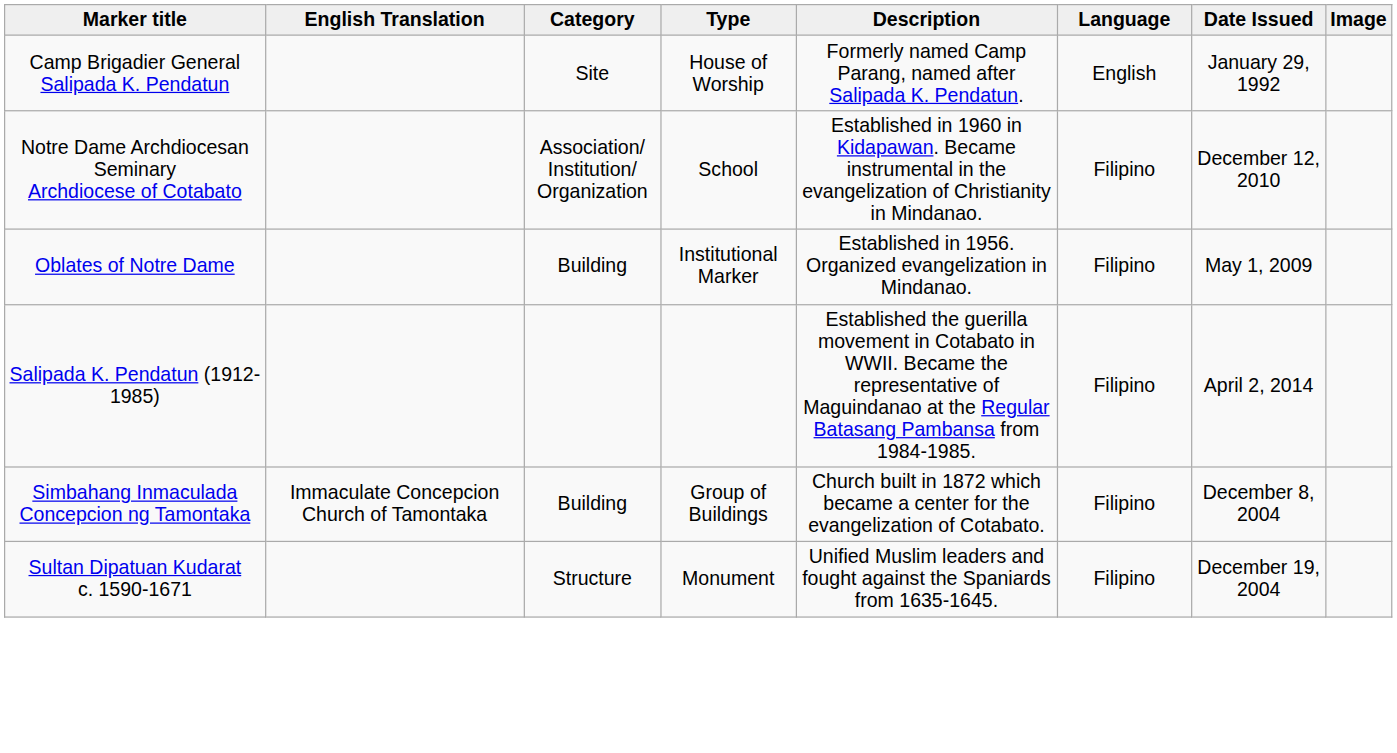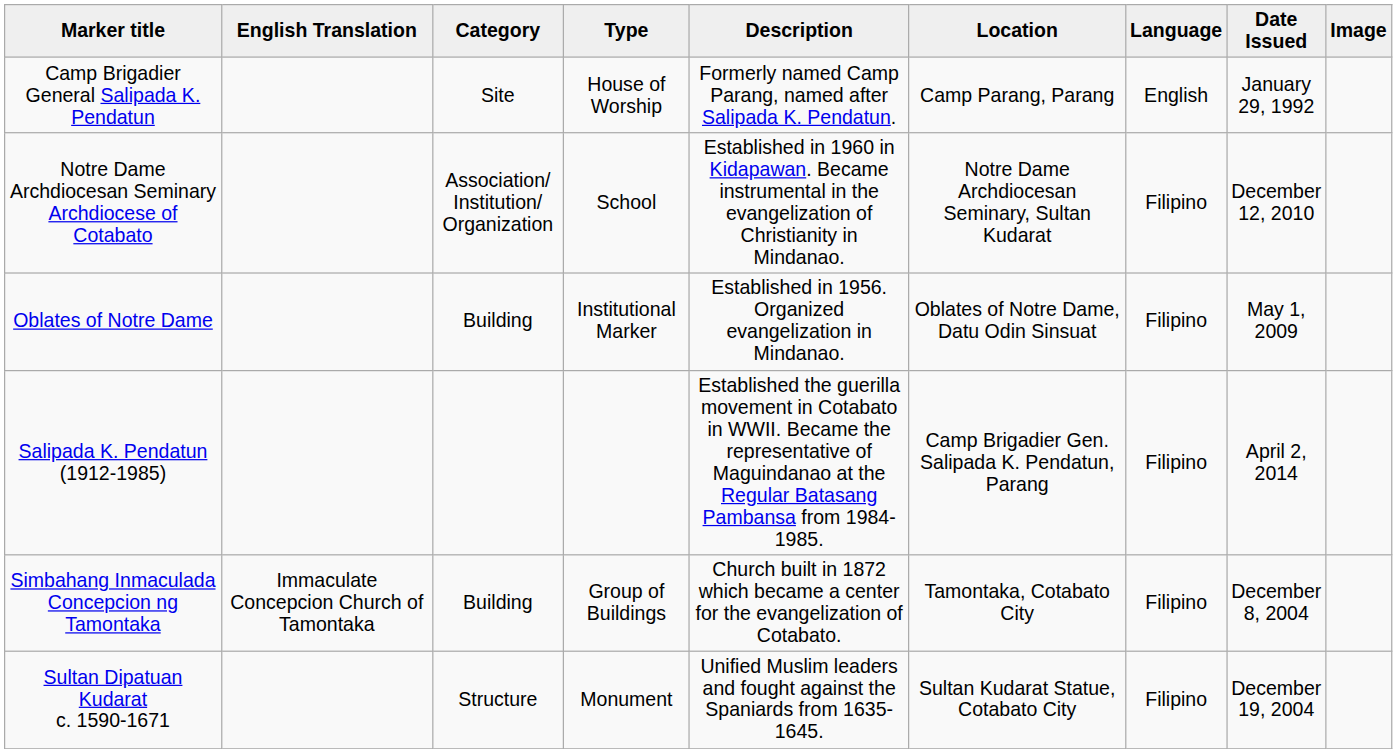+ column: Location | Camp Parang, Parang | Notre Dame Archdiocesan Seminary, Sultan Kudarat | Oblates of Notre Dame, Datu Odin Sinsuat | Camp Brigadier Gen. Salipada K. Pendatun, Parang | Tamontaka, Cotabato City | Sultan Kudarat Statue, Cotabato City
